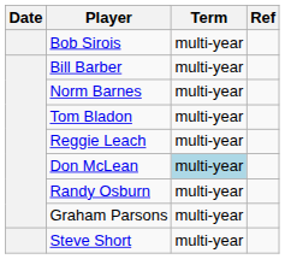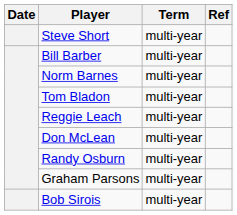rows swapped: Bob Sirois <-> Steve Short
Don McLean | Term: lightblue background -> no background
